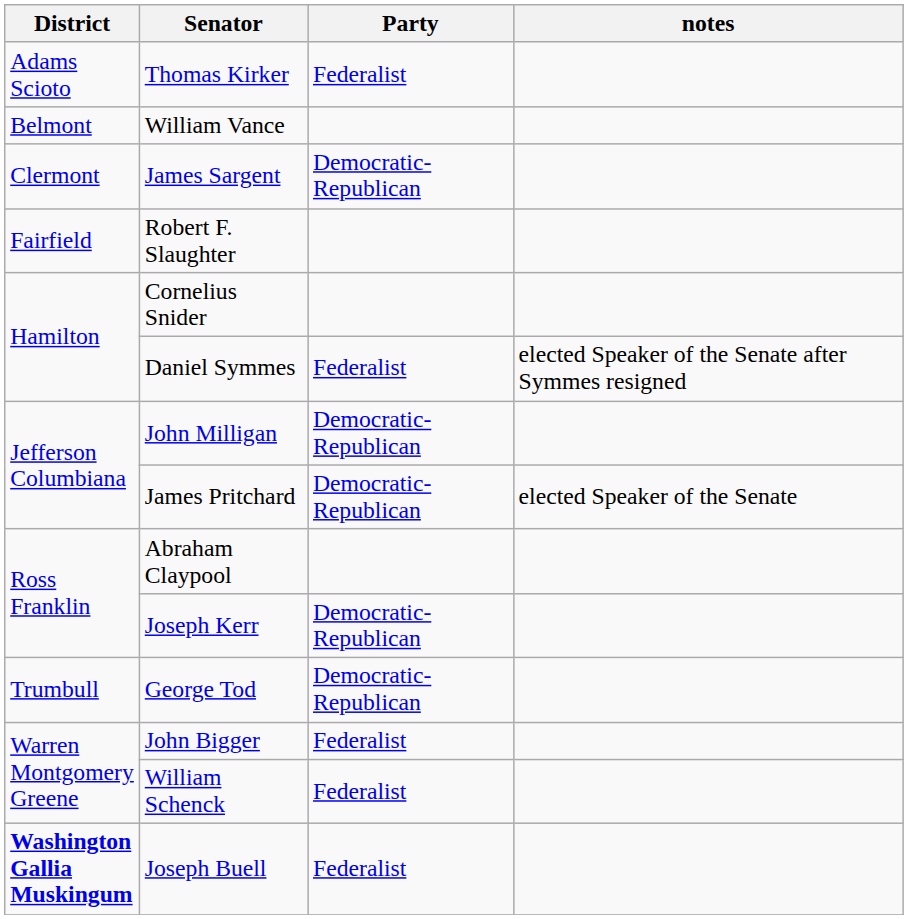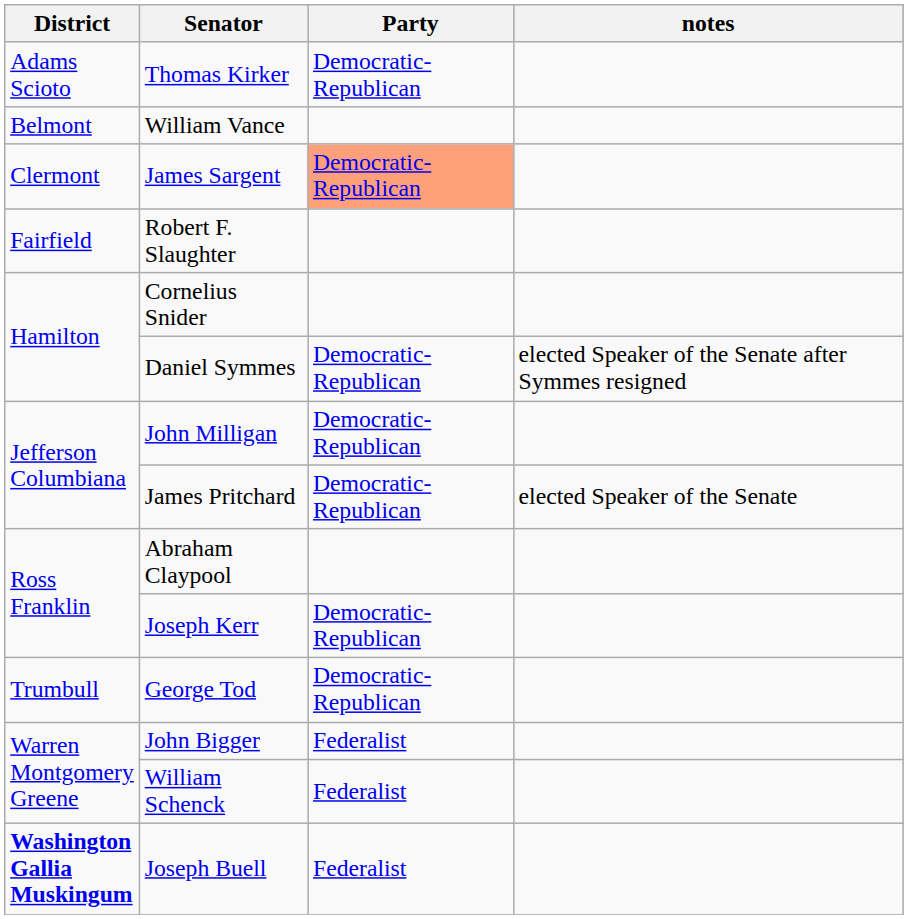Thomas Kirker | Party: Federalist -> Democratic-Republican
James Sargent | Party: no background -> lightsalmon background
Daniel Symmes | Party: Federalist -> Democratic-Republican
